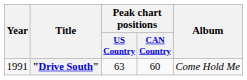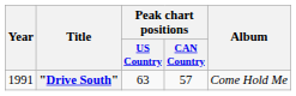"Drive South" | Peak chart positions / CAN Country: 60 -> 57
